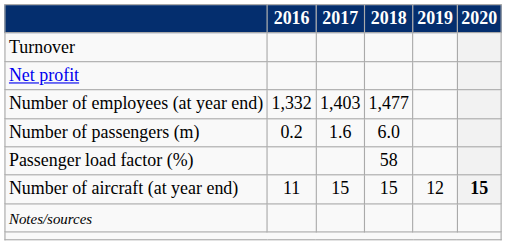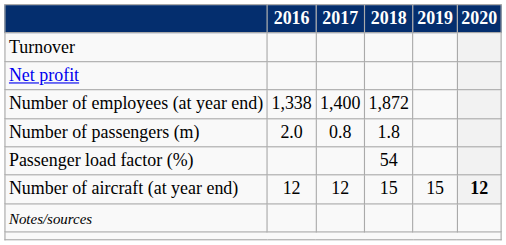Number of employees (at year end) | 2016: 1,332 -> 1,338
Number of employees (at year end) | 2017: 1,403 -> 1,400
Number of employees (at year end) | 2018: 1,477 -> 1,872
Number of passengers (m) | 2016: 0.2 -> 2.0
Number of passengers (m) | 2017: 1.6 -> 0.8
Number of passengers (m) | 2018: 6.0 -> 1.8
Passenger load factor (%) | 2018: 58 -> 54
Number of aircraft (at year end) | 2016: 11 -> 12
Number of aircraft (at year end) | 2017: 15 -> 12
Number of aircraft (at year end) | 2019: 12 -> 15
Number of aircraft (at year end) | 2020: 15 -> 12
